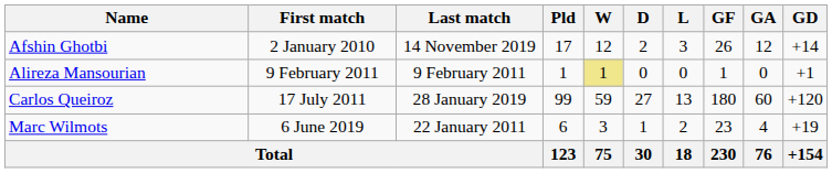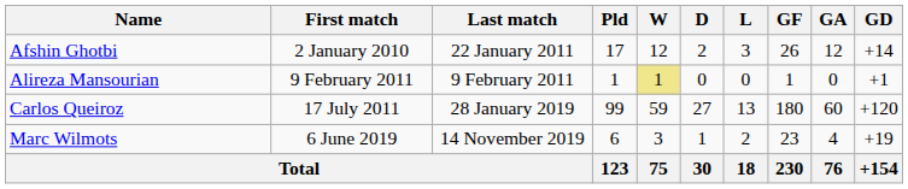Afshin Ghotbi | Last match: 14 November 2019 -> 22 January 2011
Marc Wilmots | Last match: 22 January 2011 -> 14 November 2019
